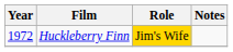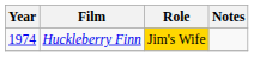Huckleberry Finn | Year: 1972 -> 1974
